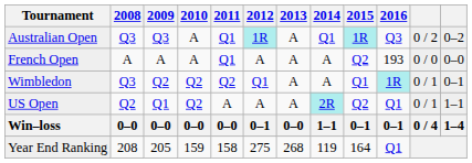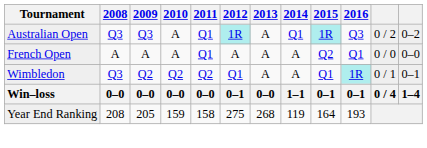French Open | 2016: 193 -> Q1
- row: US Open | Q2 | Q1 | Q2 | A | A | A | 2R | Q2 | Q1 | 0 / 1 | 1–1
Year End Ranking | 2016: Q1 -> 193
